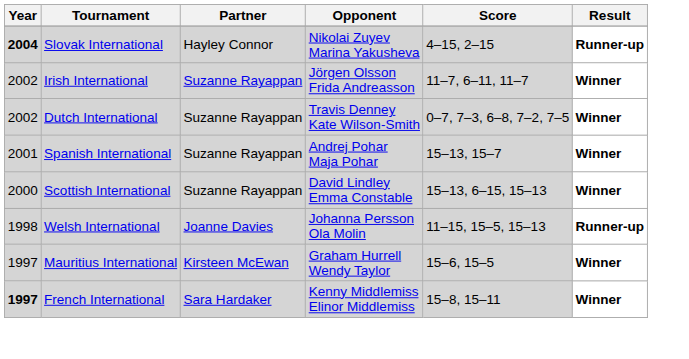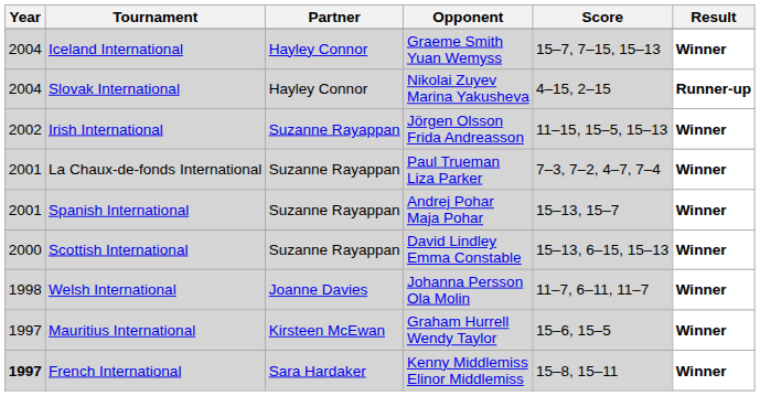+ row: 2004 | Iceland International | Hayley Connor | Graeme Smith Yuan Wemyss | 15–7, 7–15, 15–13 | Winner
Slovak International | Year: bold -> normal
Irish International | Score: 11–7, 6–11, 11–7 -> 11–15, 15–5, 15–13
- row: 2002 | Dutch International | Suzanne Rayappan | Travis Denney Kate Wilson-Smith | 0–7, 7–3, 6–8, 7–2, 7–5 | Winner
+ row: 2001 | La Chaux-de-fonds International | Suzanne Rayappan | Paul Trueman Liza Parker | 7–3, 7–2, 4–7, 7–4 | Winner
Welsh International | Score: 11–15, 15–5, 15–13 -> 11–7, 6–11, 11–7
Welsh International | Result: Runner-up -> Winner
